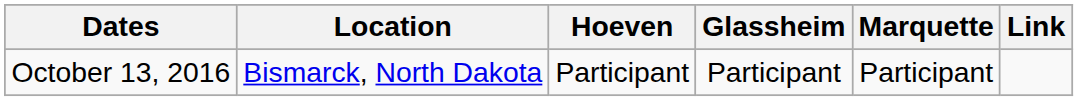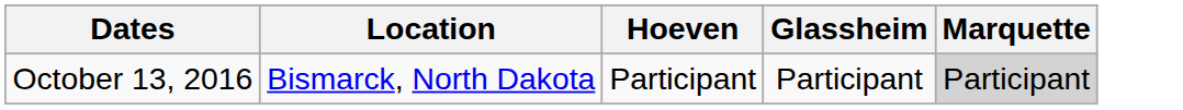- column: Link
October 13, 2016 | Marquette: no background -> lightgrey background
